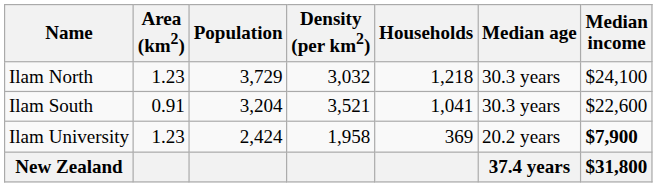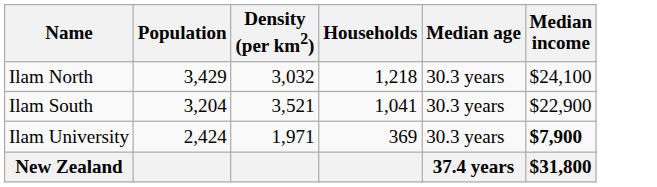- column: Area (km2) | 1.23 | 0.91 | 1.23
Ilam North | Population: 3,729 -> 3,429
Ilam South | Median income: $22,600 -> $22,900
Ilam University | Density (per km2): 1,958 -> 1,971
Ilam University | Median age: 20.2 years -> 30.3 years
